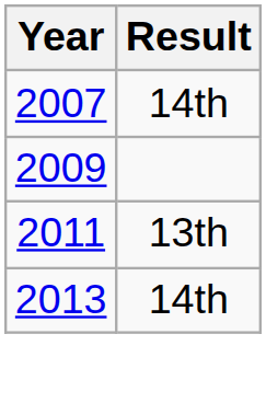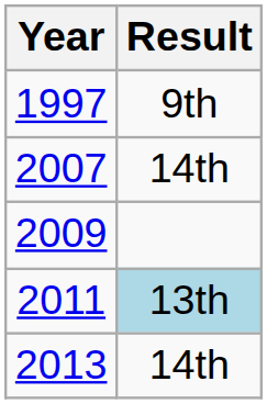+ row: 1997 | 9th
2011 | Result: no background -> lightblue background
